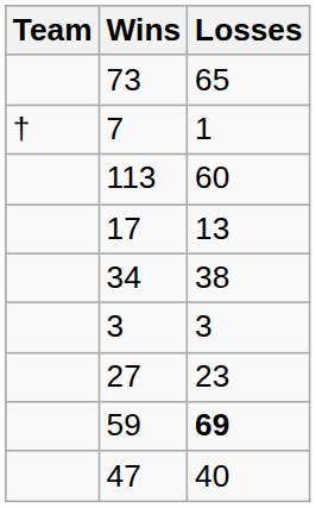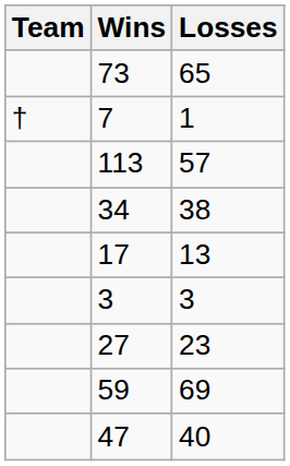113 | Losses: 60 -> 57
rows swapped: 17 <-> 34
59 | Losses: bold -> normal
